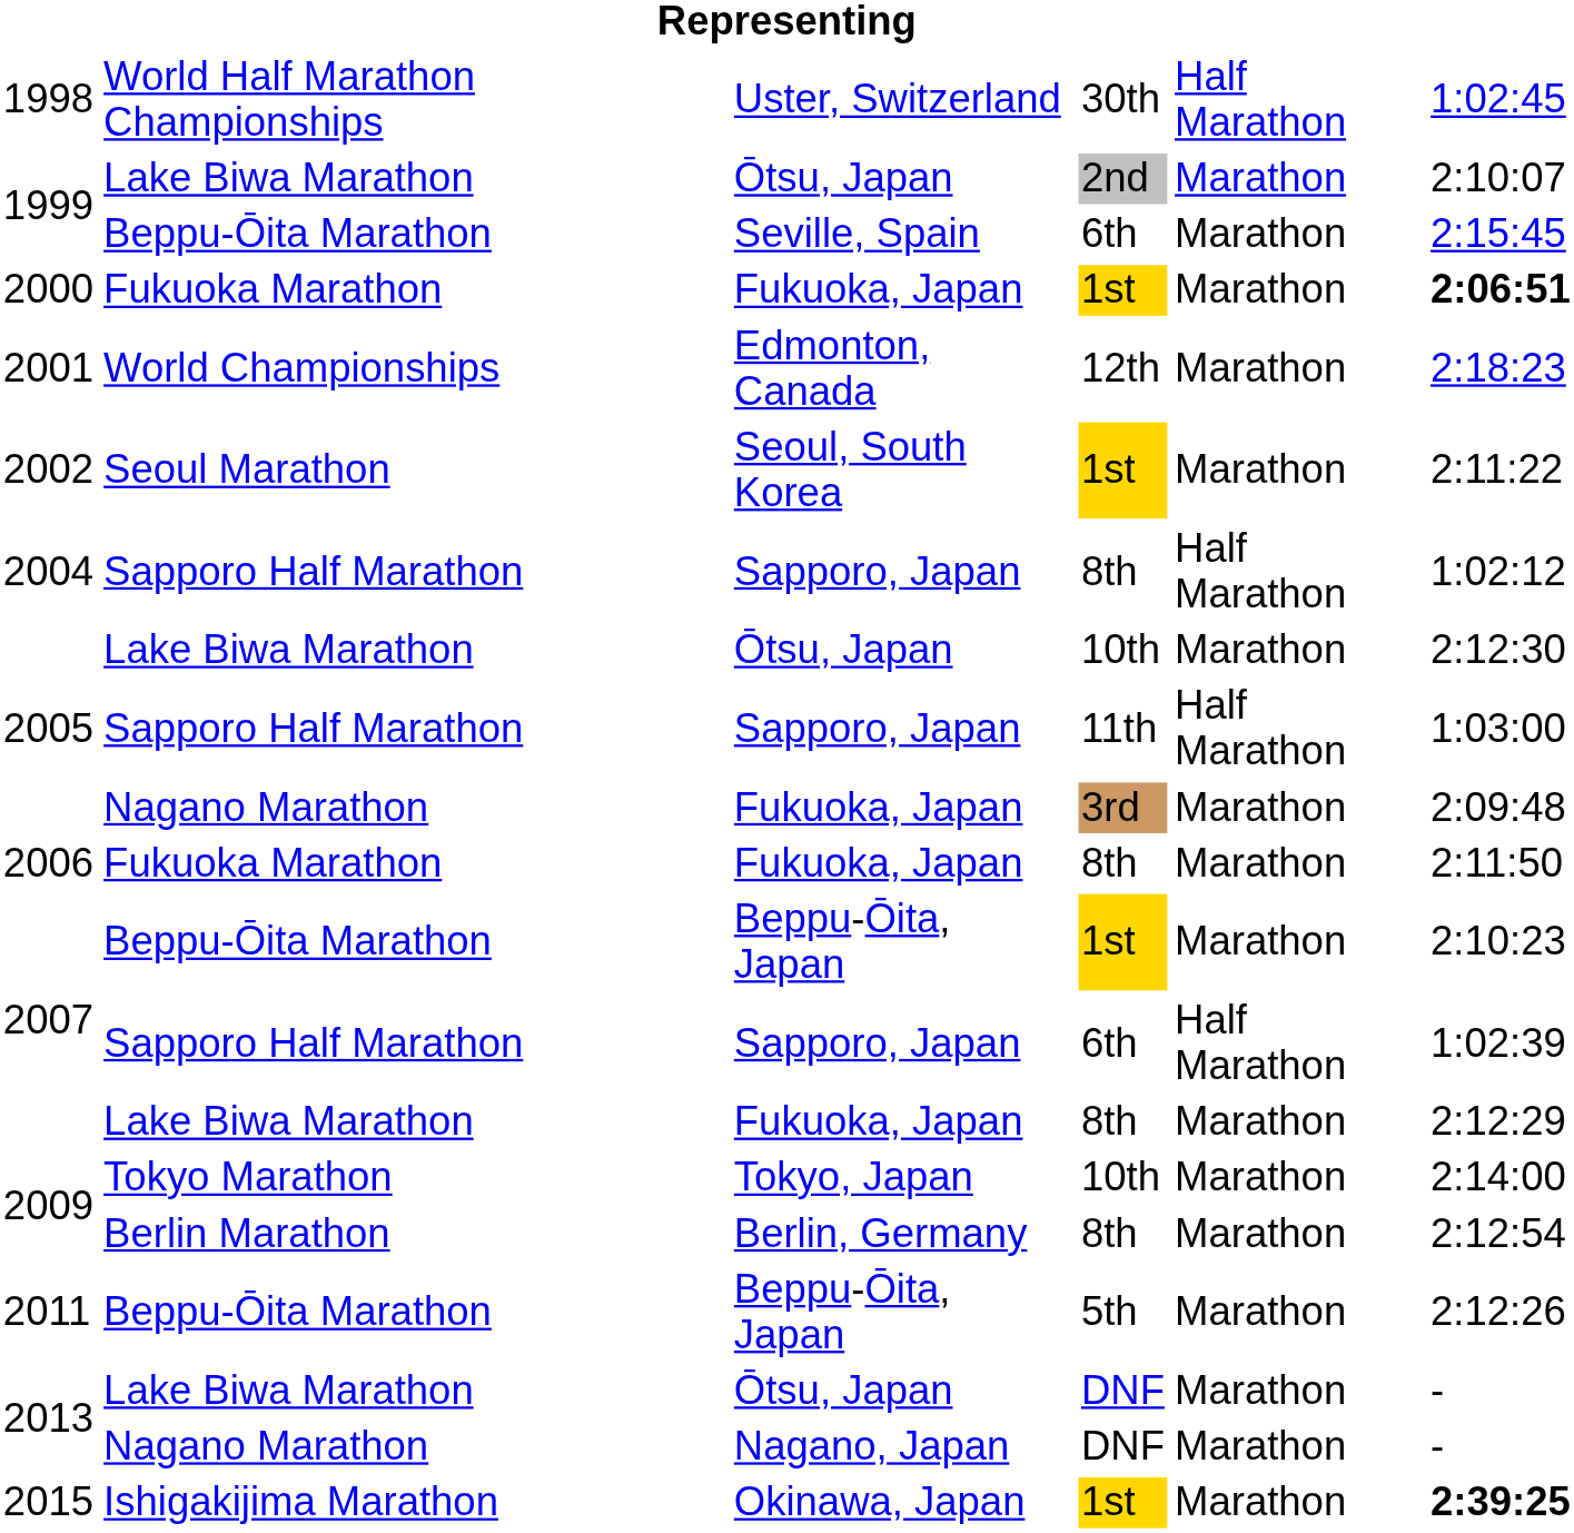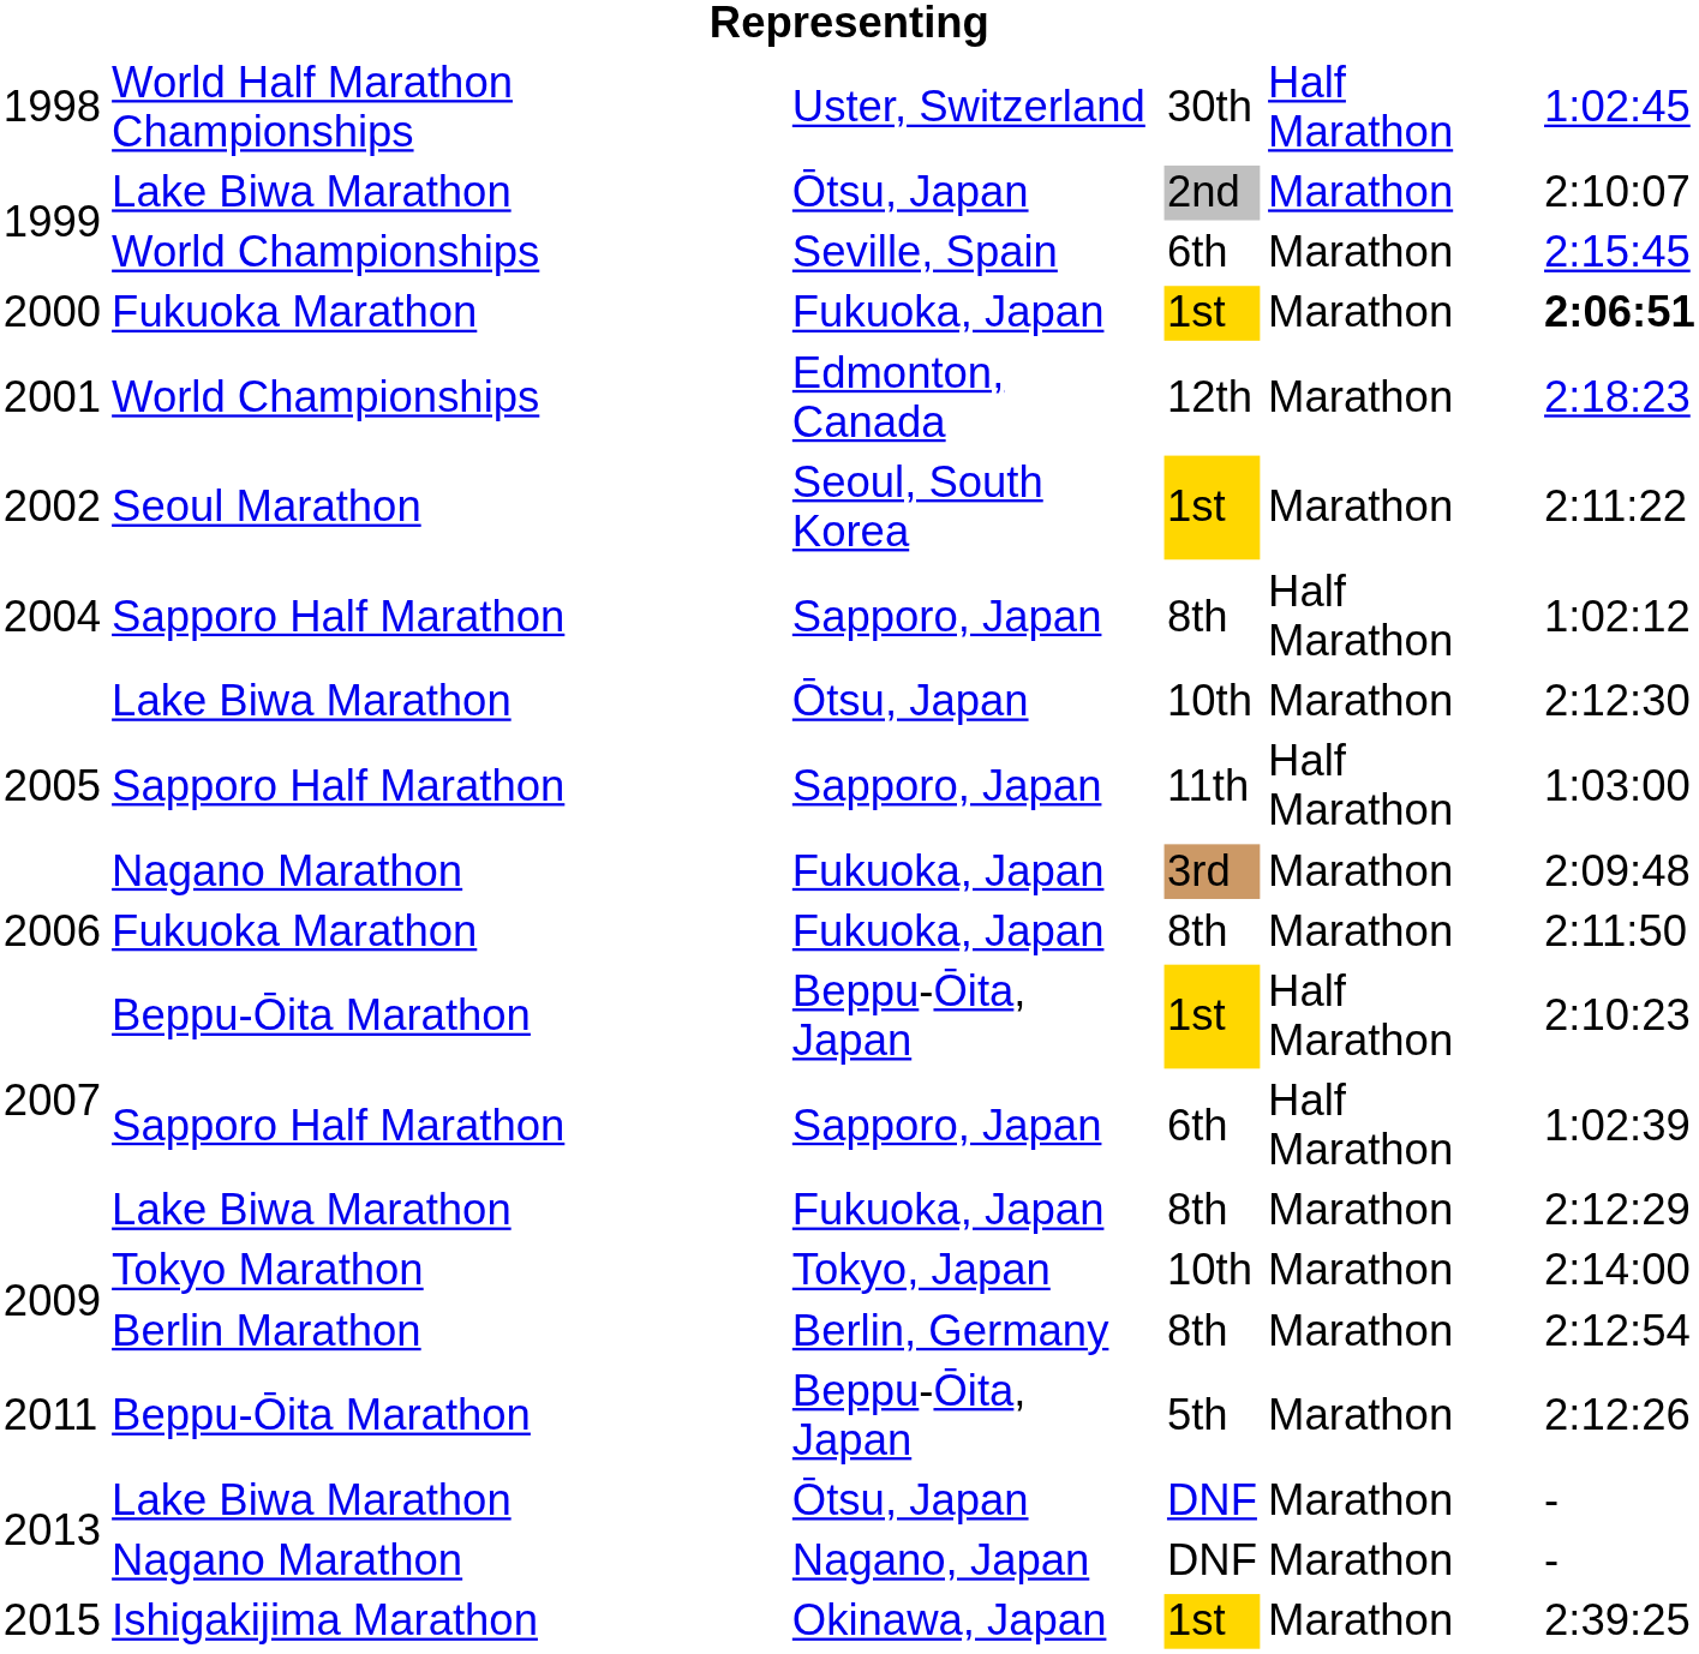1999 / Seville, Spain | column 2: Beppu-Ōita Marathon -> World Championships
2007 / Beppu-Ōita, Japan | column 5: Marathon -> Half Marathon
2015 | column 6: bold -> normal
